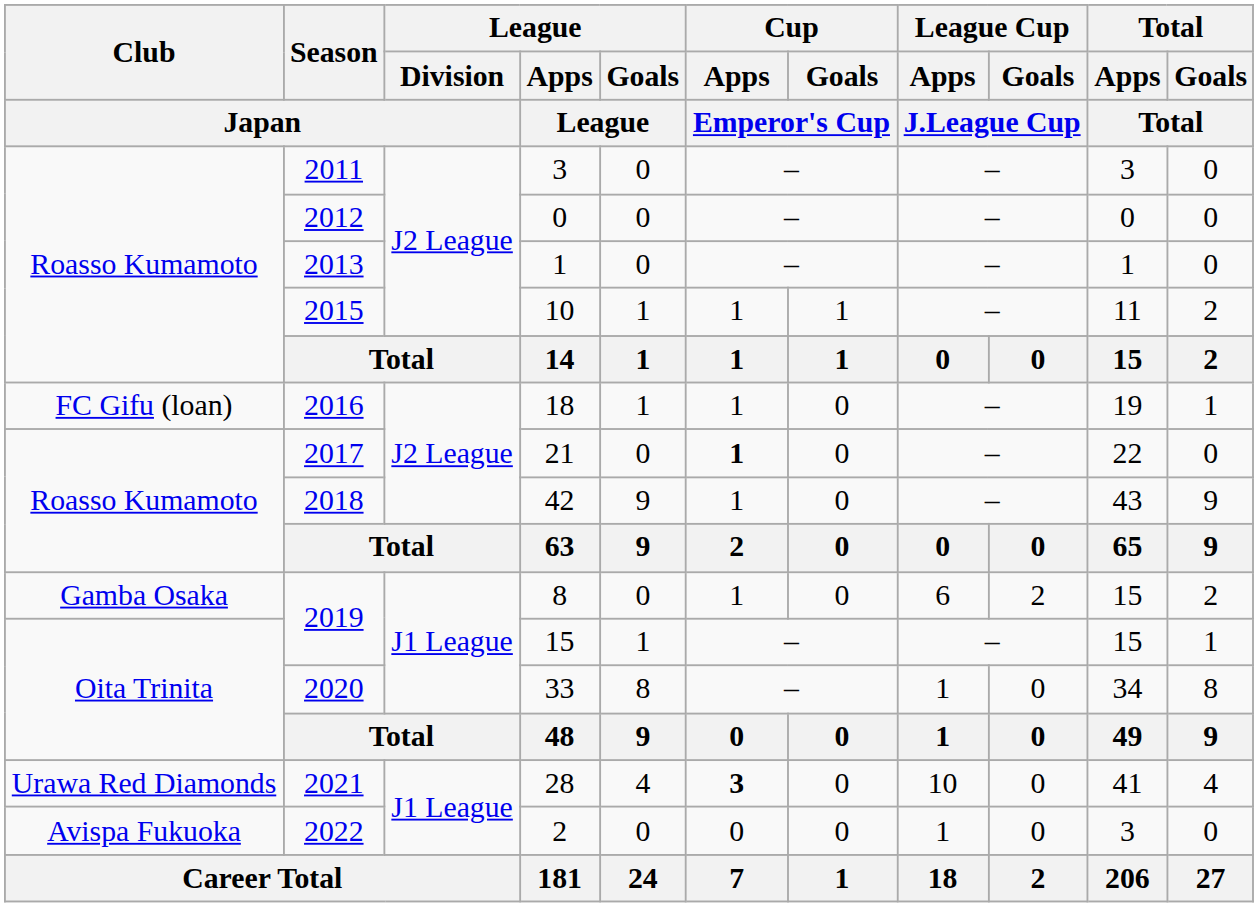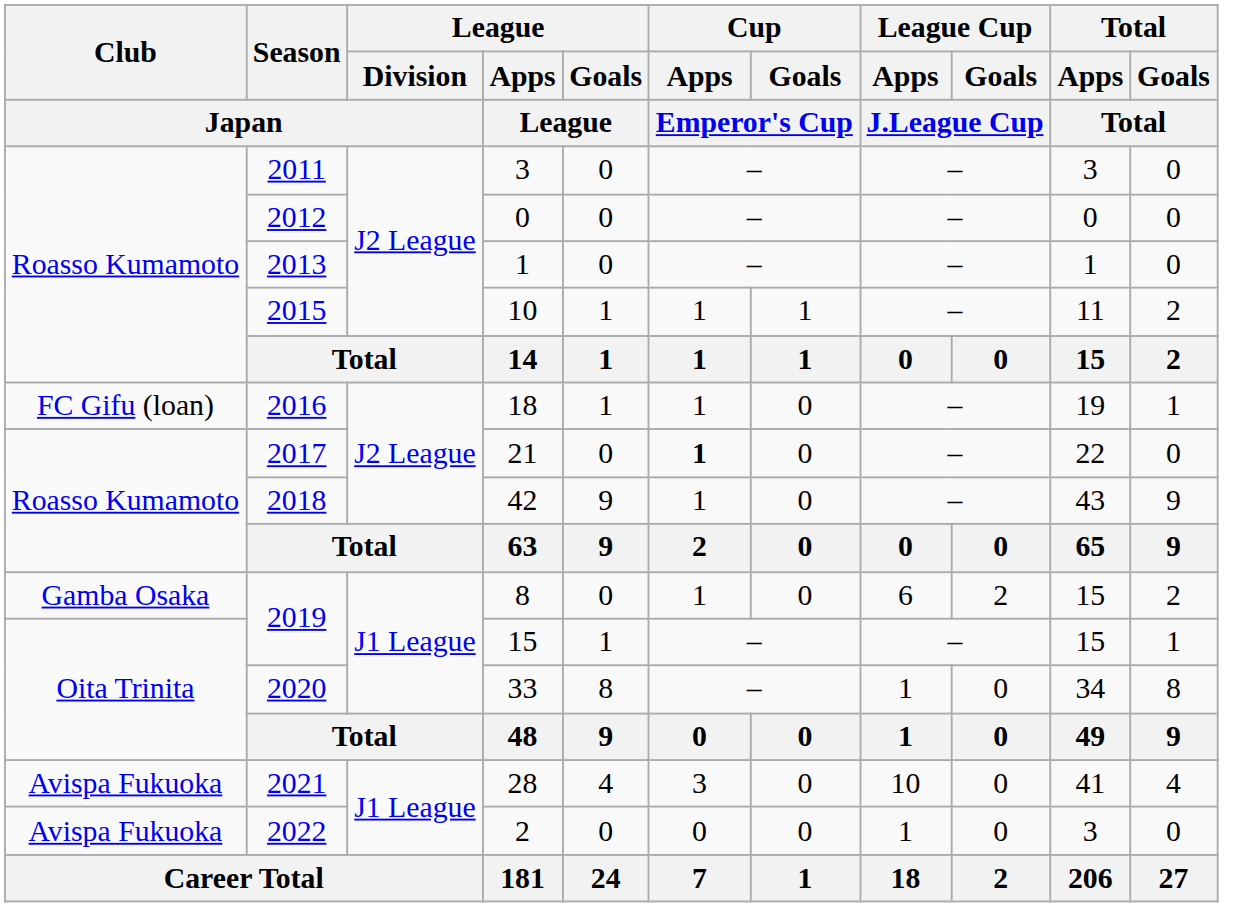28 | Club / Japan: Urawa Red Diamonds -> Avispa Fukuoka
28 | Cup / Apps / Emperor's Cup: bold -> normal
